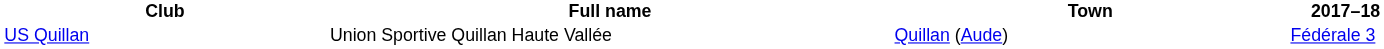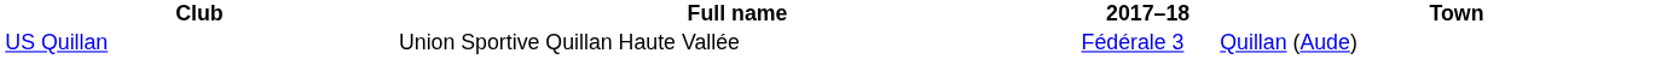columns swapped: Town <-> 2017–18
